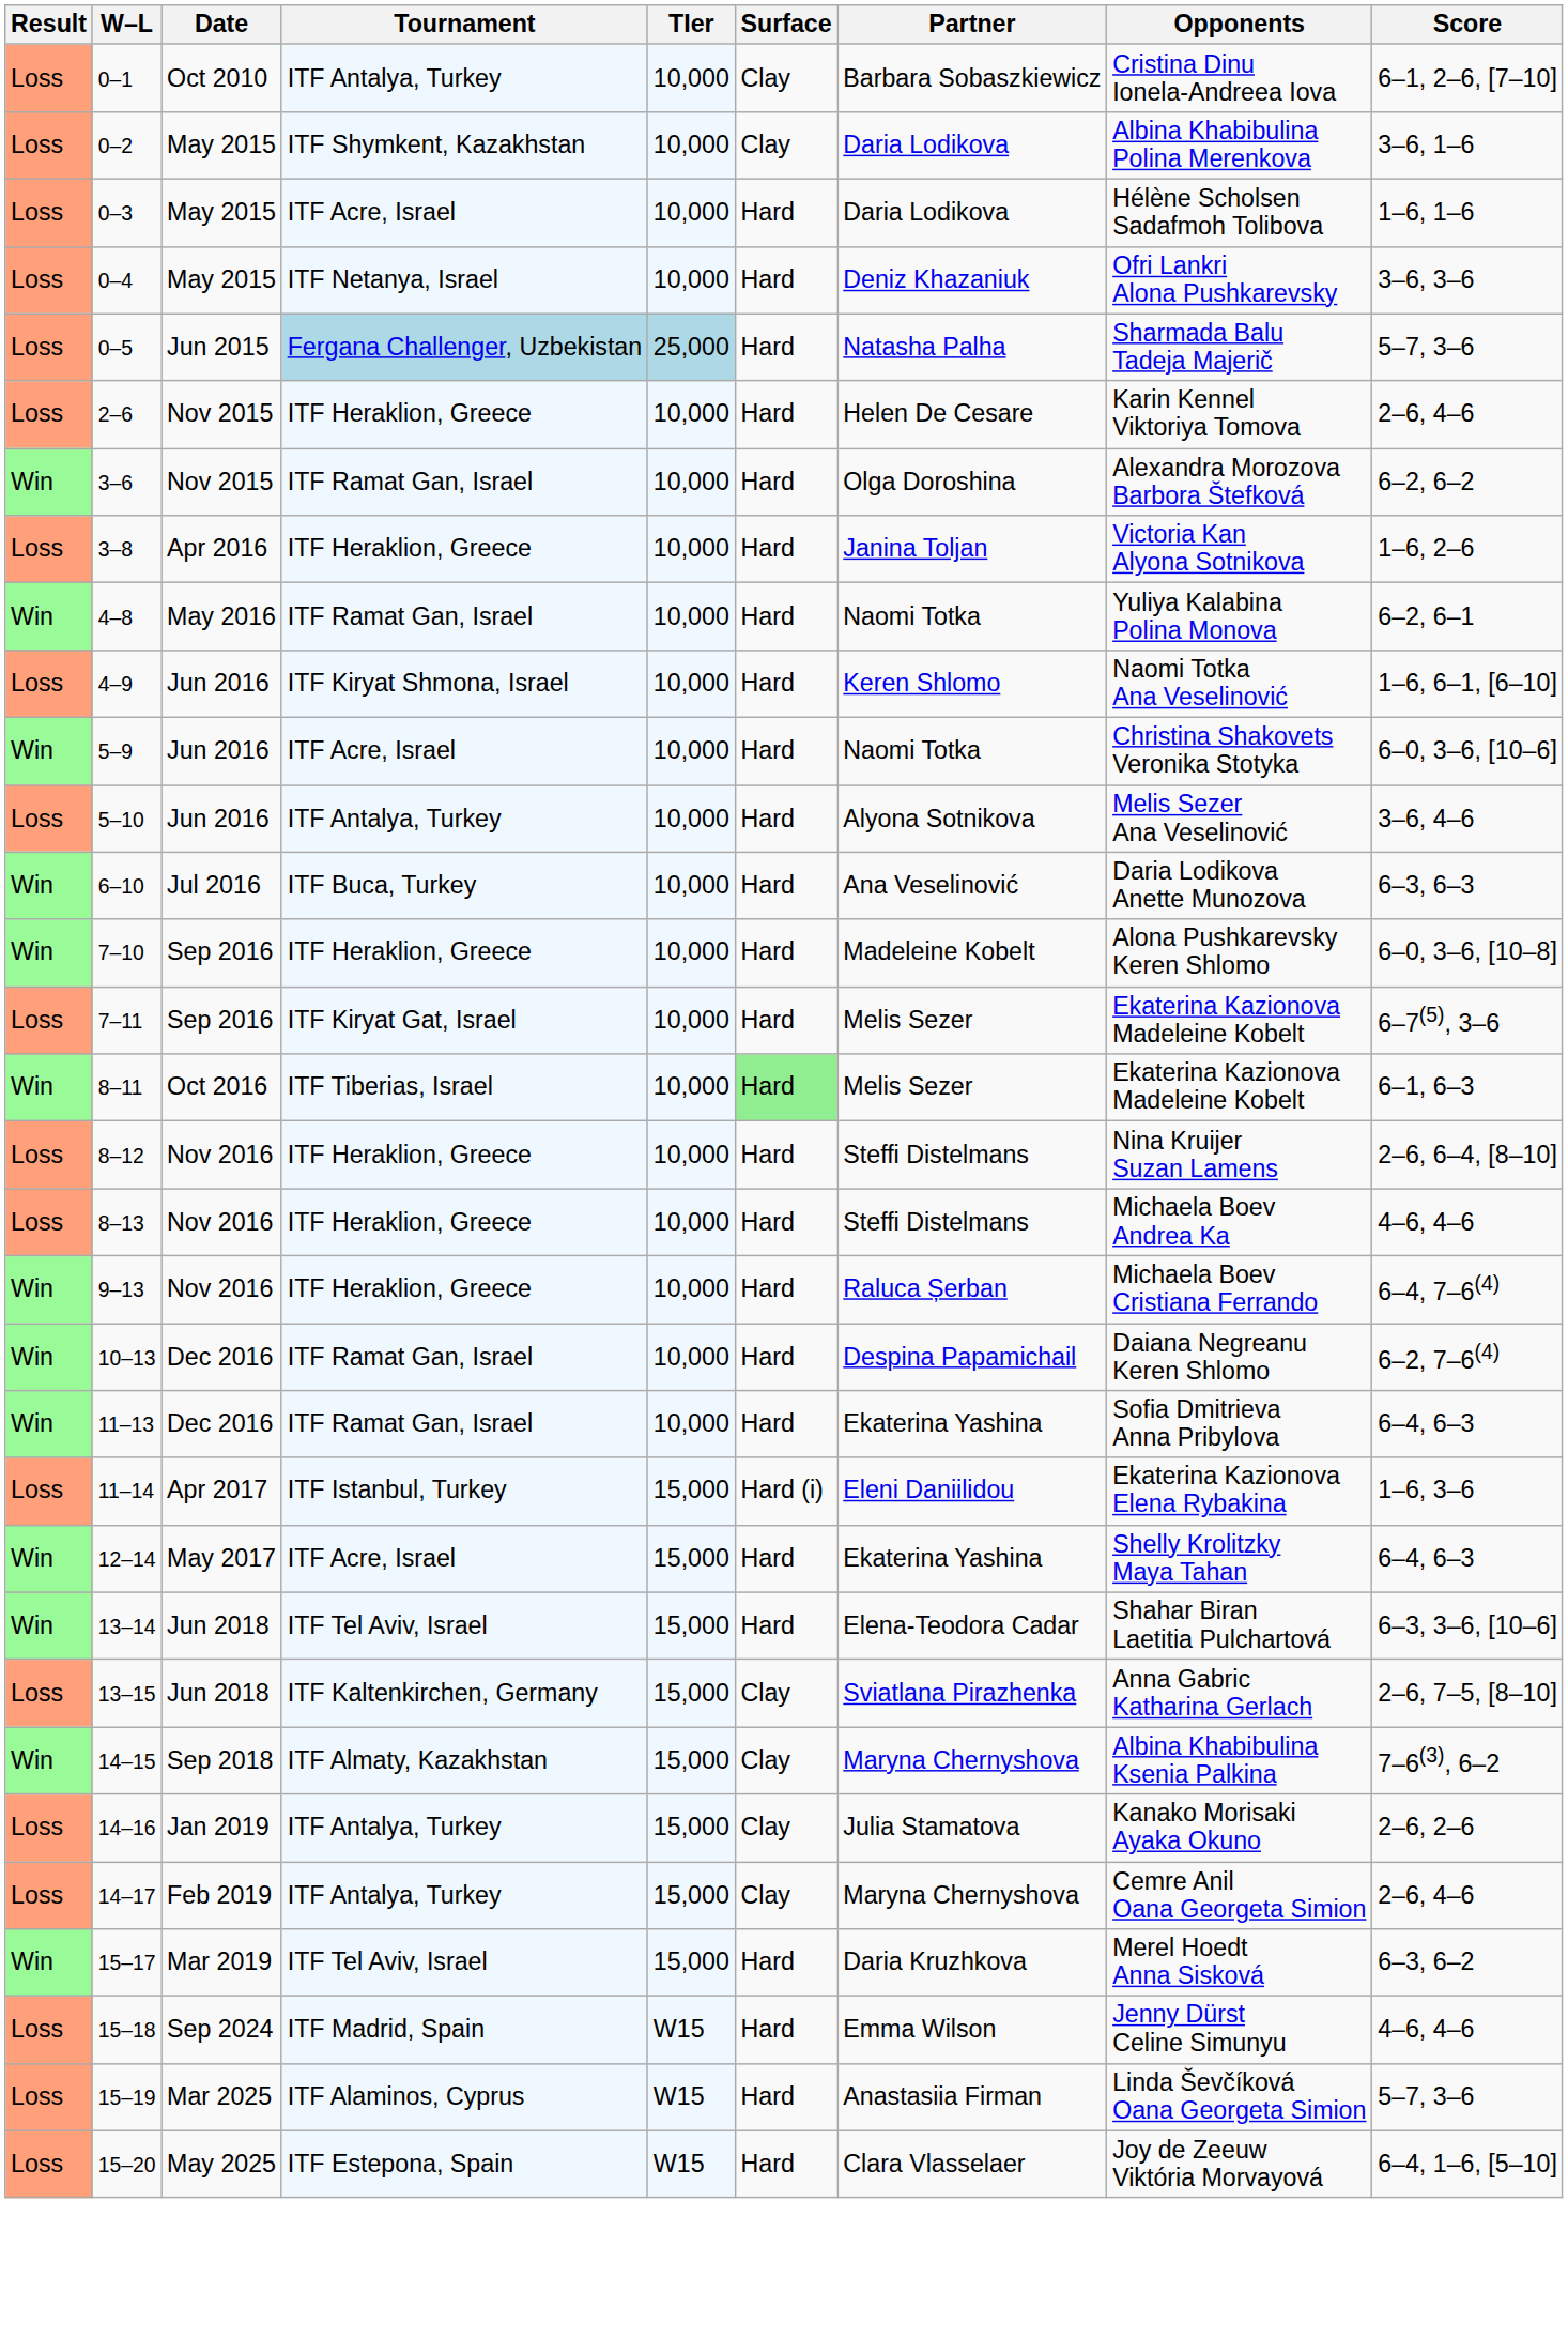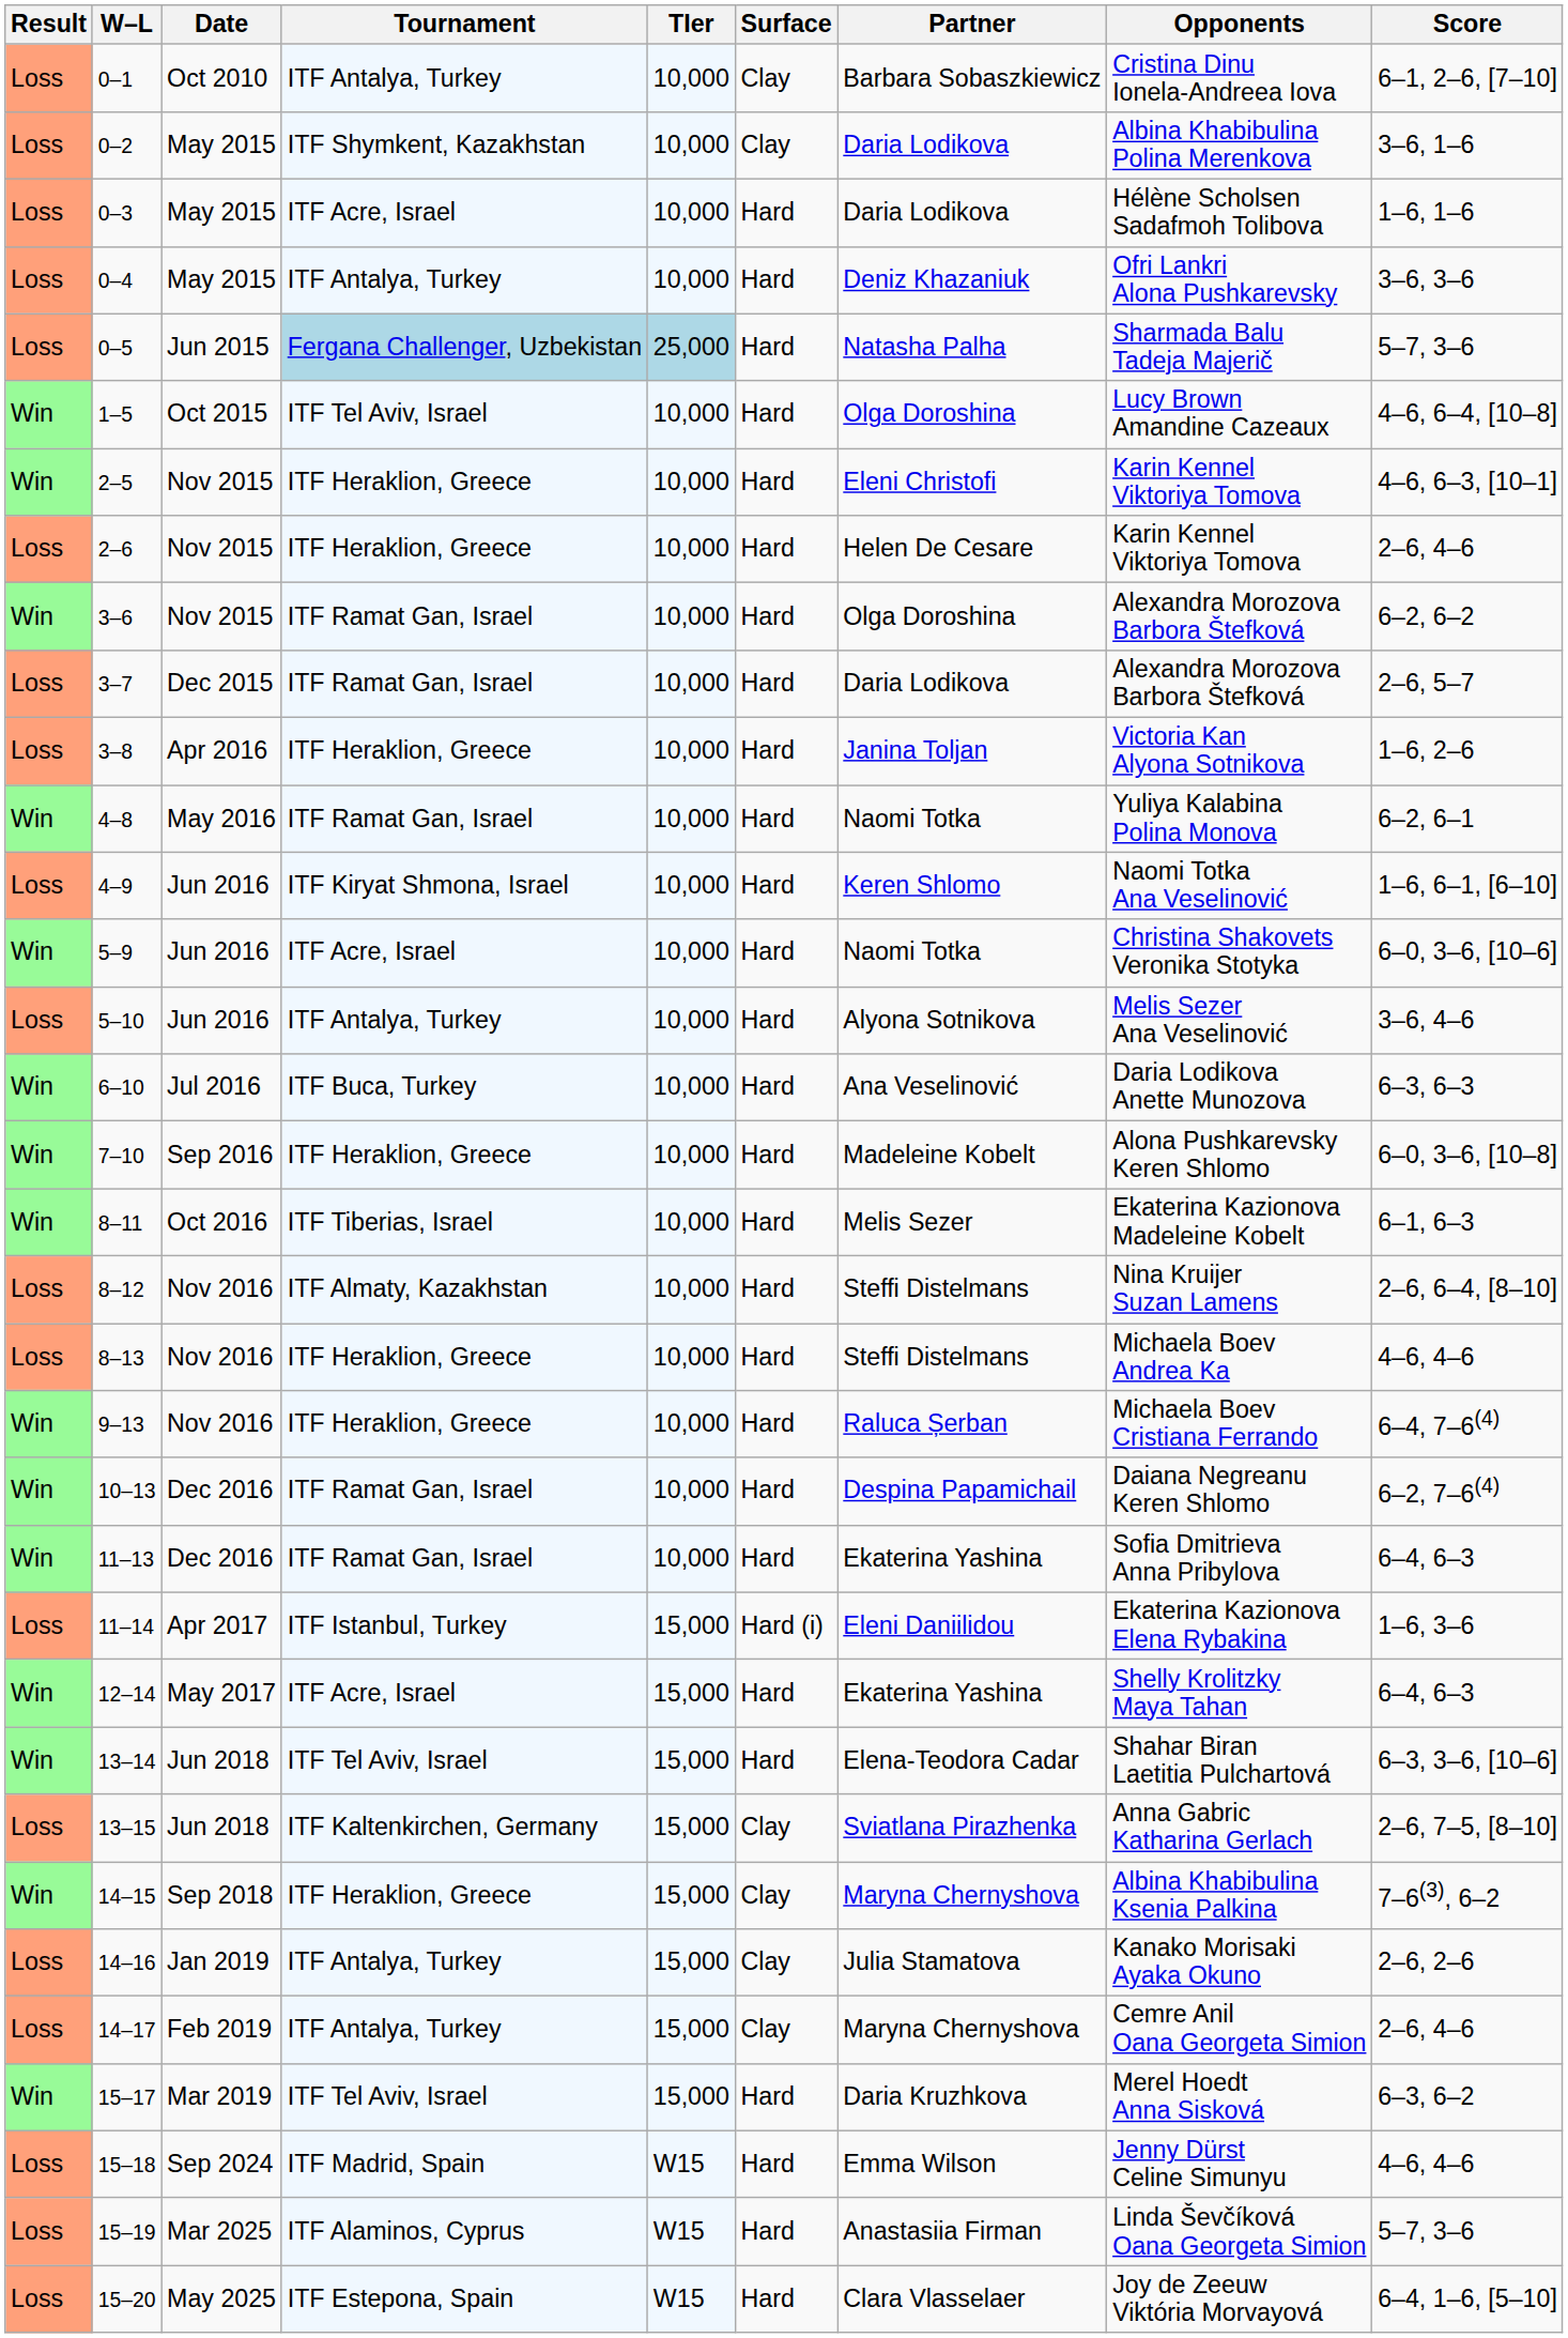0–4 | Tournament: ITF Netanya, Israel -> ITF Antalya, Turkey
+ row: Win | 1–5 | Oct 2015 | ITF Tel Aviv, Israel | 10,000 | Hard | Olga Doroshina | Lucy Brown Amandine Cazeaux | 4–6, 6–4, [10–8]
+ row: Win | 2–5 | Nov 2015 | ITF Heraklion, Greece | 10,000 | Hard | Eleni Christofi | Karin Kennel Viktoriya Tomova | 4–6, 6–3, [10–1]
+ row: Loss | 3–7 | Dec 2015 | ITF Ramat Gan, Israel | 10,000 | Hard | Daria Lodikova | Alexandra Morozova Barbora Štefková | 2–6, 5–7
- row: Loss | 7–11 | Sep 2016 | ITF Kiryat Gat, Israel | 10,000 | Hard | Melis Sezer | Ekaterina Kazionova Madeleine Kobelt | 6–7(5), 3–6
8–11 | Surface: lightgreen background -> no background
8–12 | Tournament: ITF Heraklion, Greece -> ITF Almaty, Kazakhstan
14–15 | Tournament: ITF Almaty, Kazakhstan -> ITF Heraklion, Greece
